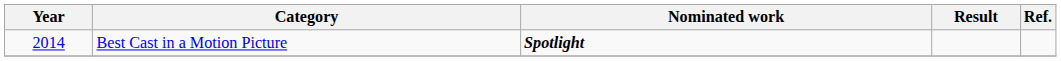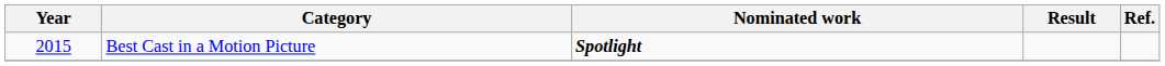Best Cast in a Motion Picture | Year: 2014 -> 2015
